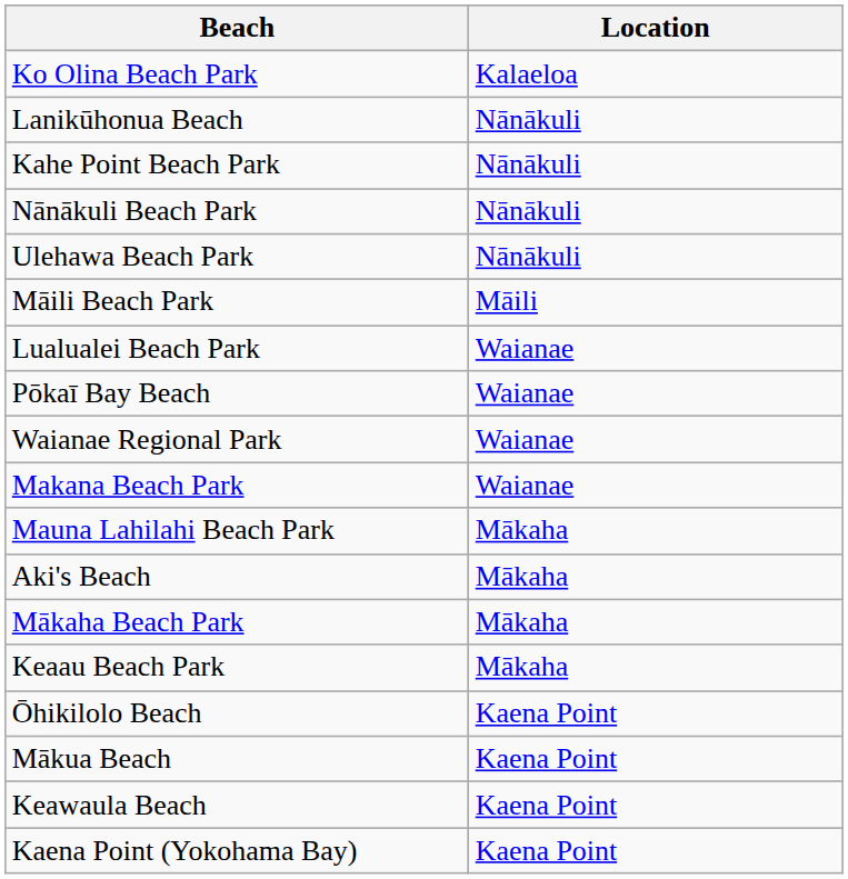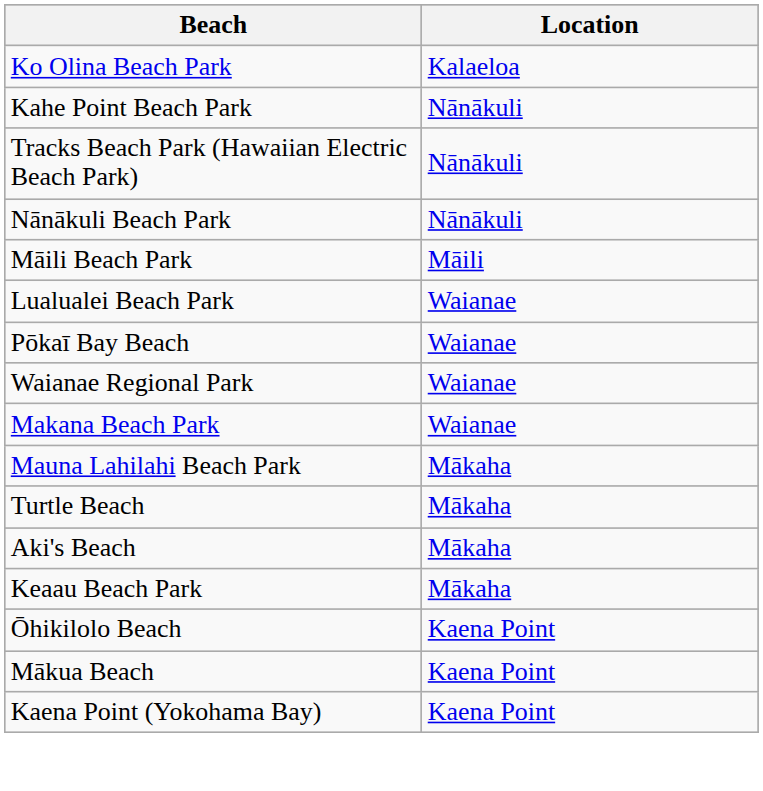- row: Lanikūhonua Beach | Nānākuli
+ row: Tracks Beach Park (Hawaiian Electric Beach Park) | Nānākuli
- row: Ulehawa Beach Park | Nānākuli
+ row: Turtle Beach | Mākaha
- row: Mākaha Beach Park | Mākaha
- row: Keawaula Beach | Kaena Point
